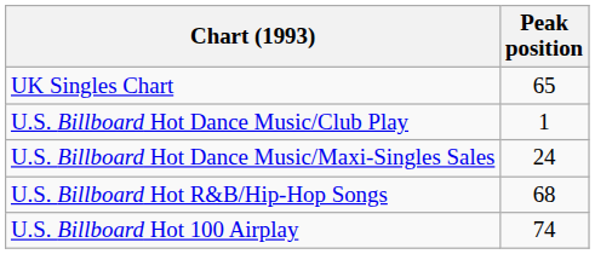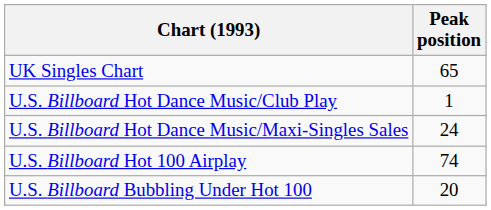- row: U.S. Billboard Hot R&B/Hip-Hop Songs | 68
+ row: U.S. Billboard Bubbling Under Hot 100 | 20
